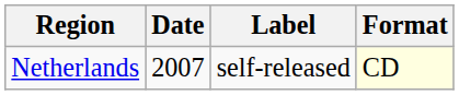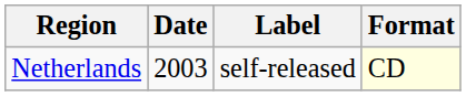Netherlands | Date: 2007 -> 2003
